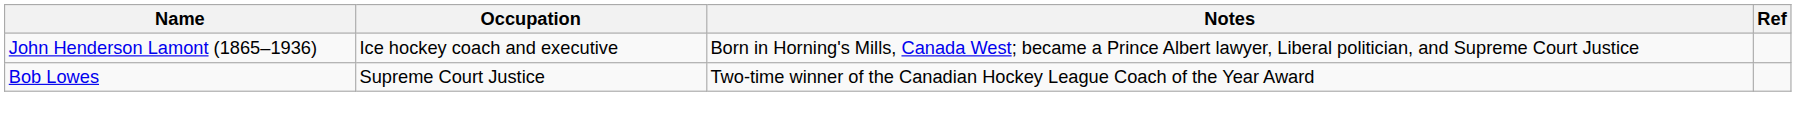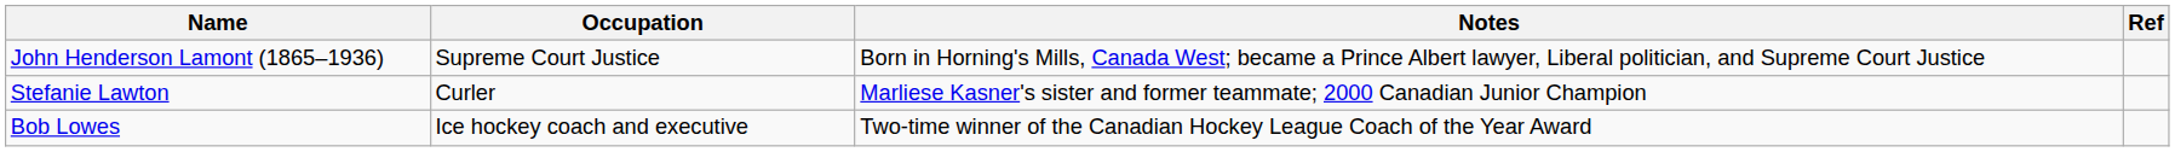John Henderson Lamont (1865–1936) | Occupation: Ice hockey coach and executive -> Supreme Court Justice
+ row: Stefanie Lawton | Curler | Marliese Kasner's sister and former teammate; 2000 Canadian Junior Champion
Bob Lowes | Occupation: Supreme Court Justice -> Ice hockey coach and executive
